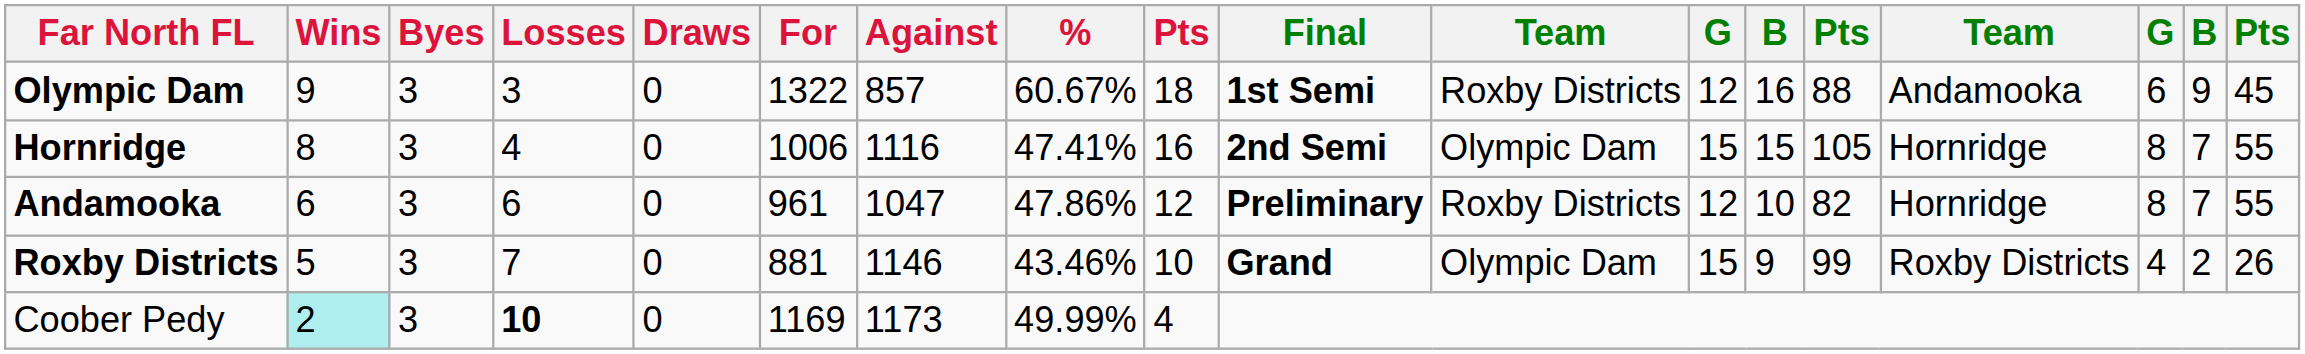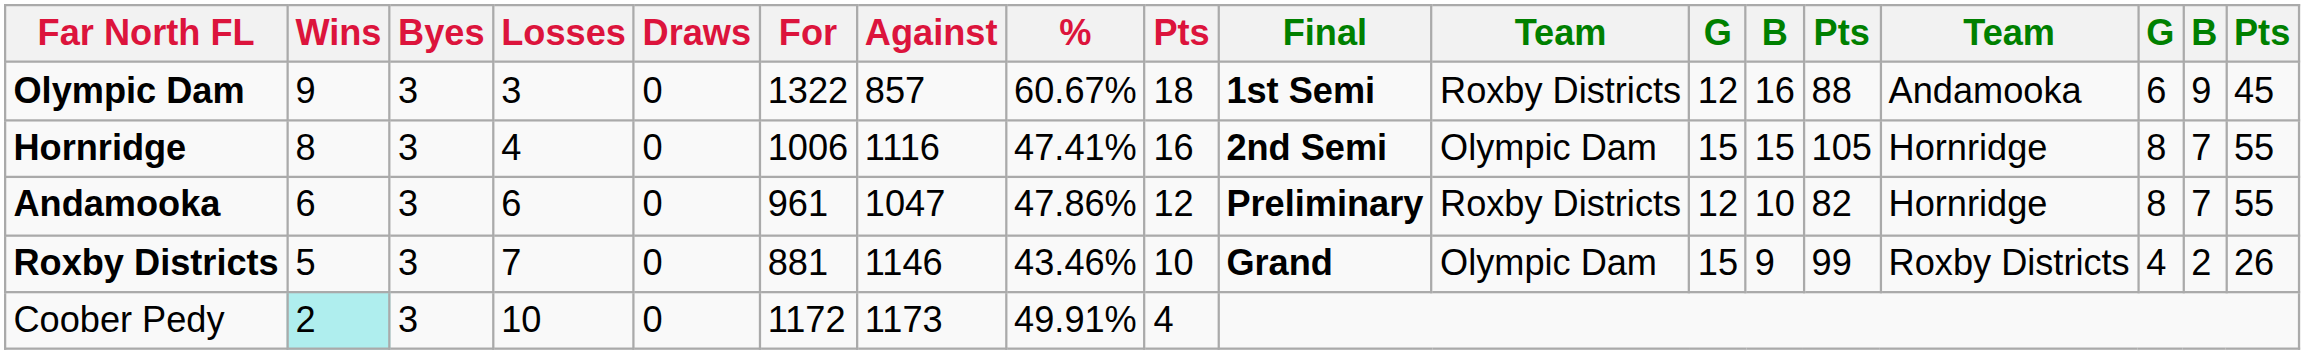Coober Pedy | Losses: bold -> normal
Coober Pedy | For: 1169 -> 1172
Coober Pedy | %: 49.99% -> 49.91%
